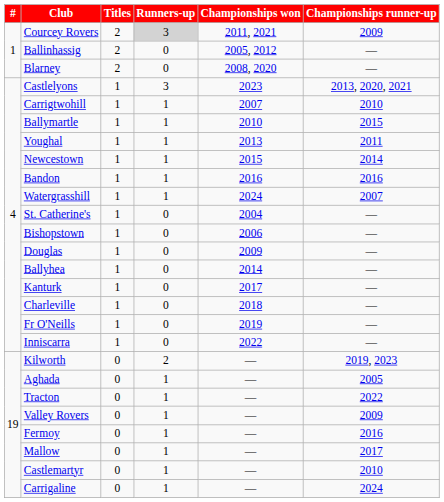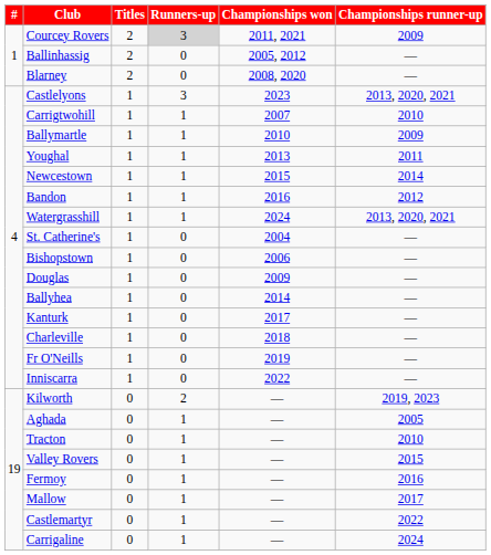Ballymartle | Championships runner-up: 2015 -> 2009
Bandon | Championships runner-up: 2016 -> 2012
Watergrasshill | Championships runner-up: 2007 -> 2013, 2020, 2021
Tracton | Championships runner-up: 2022 -> 2010
Valley Rovers | Championships runner-up: 2009 -> 2015
Castlemartyr | Championships runner-up: 2010 -> 2022
